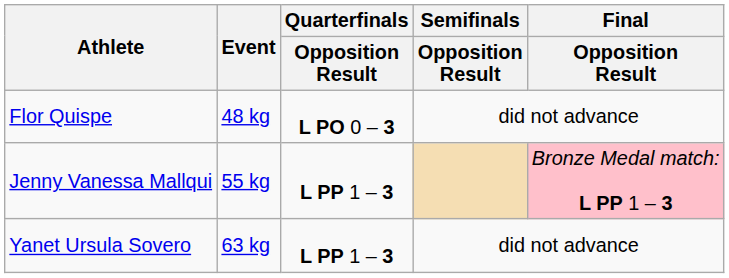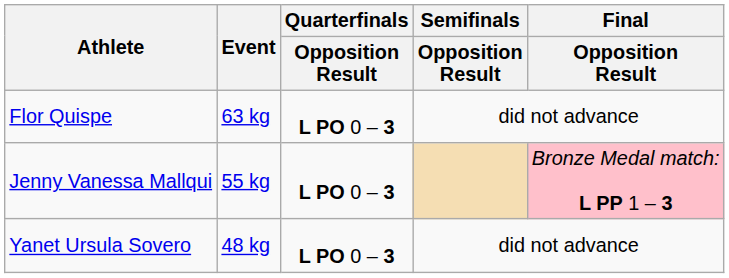Flor Quispe | Event: 48 kg -> 63 kg
Jenny Vanessa Mallqui | Quarterfinals / Opposition Result: L PP 1 – 3 -> L PO 0 – 3
Yanet Ursula Sovero | Event: 63 kg -> 48 kg
Yanet Ursula Sovero | Quarterfinals / Opposition Result: L PP 1 – 3 -> L PO 0 – 3
